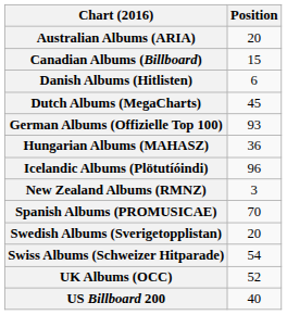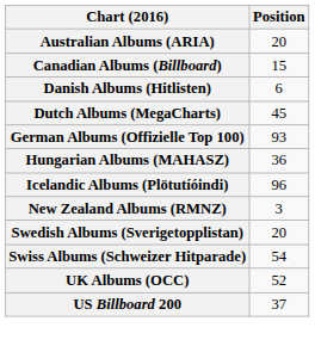- row: Spanish Albums (PROMUSICAE) | 70
US Billboard 200 | Position: 40 -> 37
